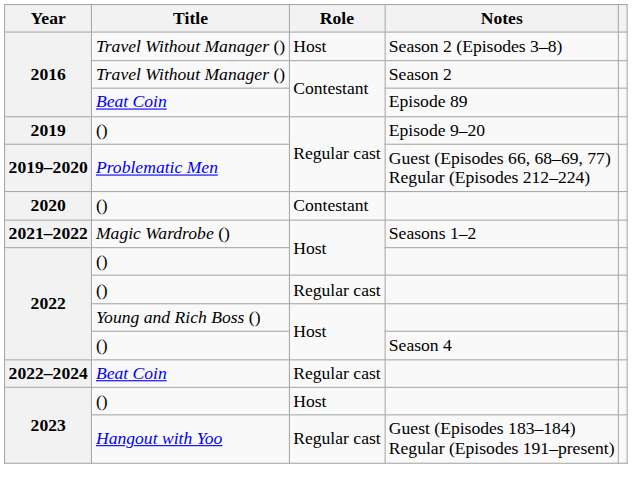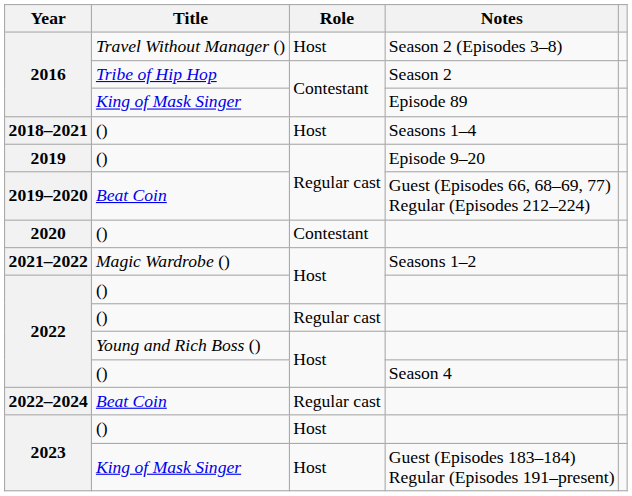Season 2 | Title: Travel Without Manager () -> Tribe of Hip Hop
Episode 89 | Title: Beat Coin -> King of Mask Singer
+ row: 2018–2021 | () | Host | Seasons 1–4
Guest (Episodes 66, 68–69, 77) Regular (Episodes 212–224) | Title: Problematic Men -> Beat Coin
Guest (Episodes 183–184) Regular (Episodes 191–present) | Title: Hangout with Yoo -> King of Mask Singer
Guest (Episodes 183–184) Regular (Episodes 191–present) | Role: Regular cast -> Host
